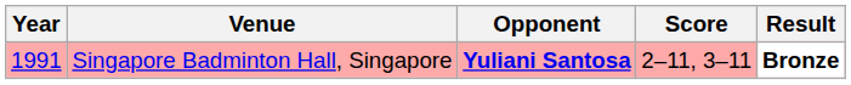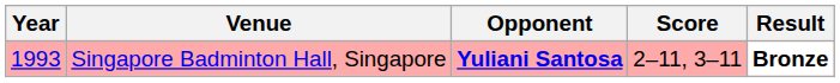Singapore Badminton Hall, Singapore | Year: 1991 -> 1993
